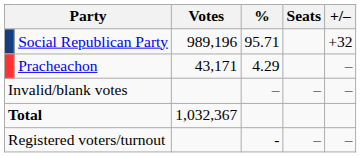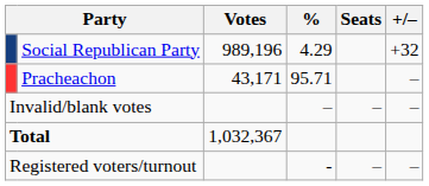Social Republican Party | %: 95.71 -> 4.29
Pracheachon | %: 4.29 -> 95.71
